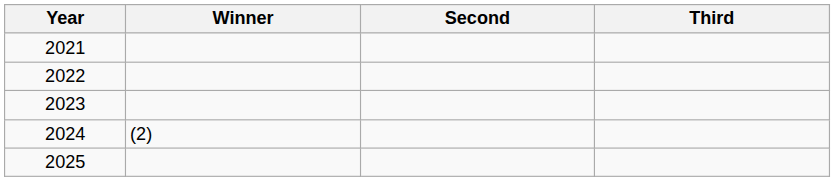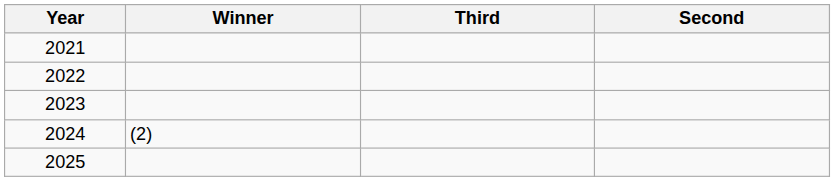columns swapped: Second <-> Third
